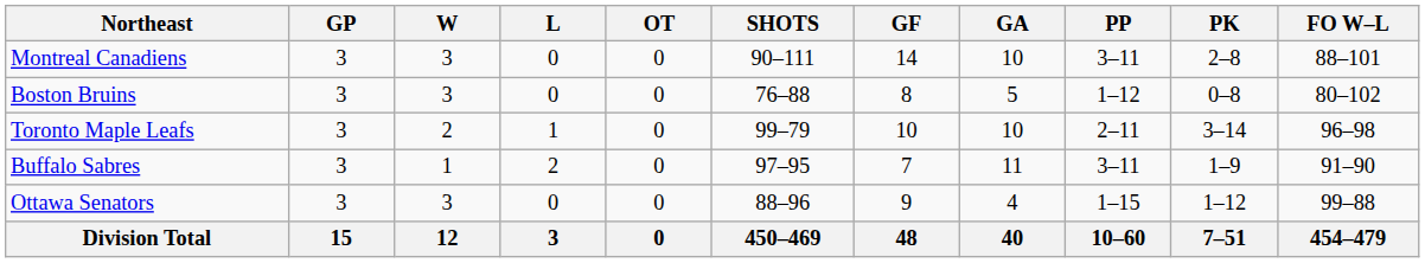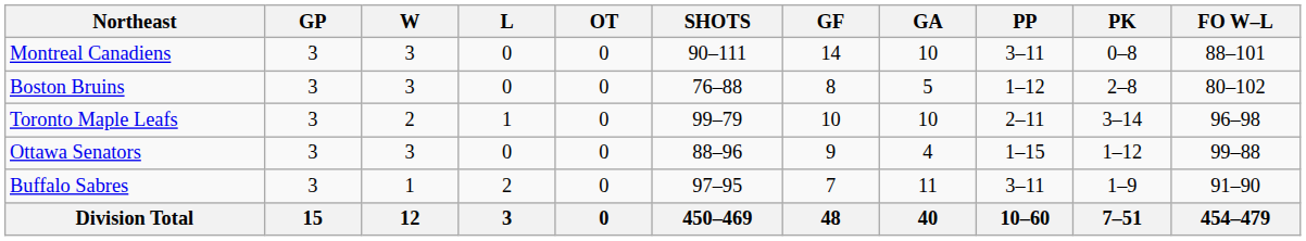Montreal Canadiens | PK: 2–8 -> 0–8
Boston Bruins | PK: 0–8 -> 2–8
rows swapped: Ottawa Senators <-> Buffalo Sabres
